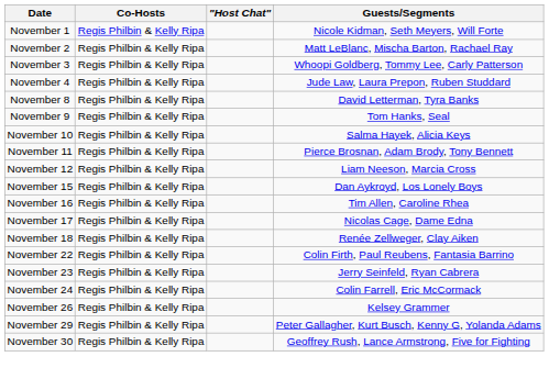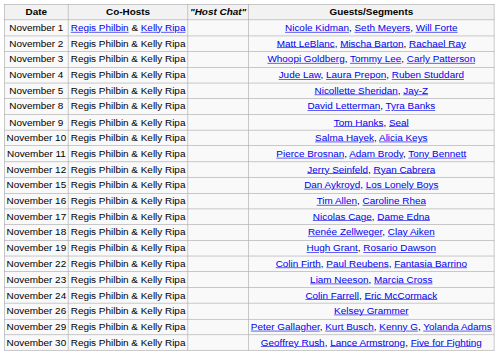+ row: November 5 | Regis Philbin & Kelly Ripa | Nicollette Sheridan, Jay-Z
November 12 | Guests/Segments: Liam Neeson, Marcia Cross -> Jerry Seinfeld, Ryan Cabrera
+ row: November 19 | Regis Philbin & Kelly Ripa | Hugh Grant, Rosario Dawson
November 23 | Guests/Segments: Jerry Seinfeld, Ryan Cabrera -> Liam Neeson, Marcia Cross
